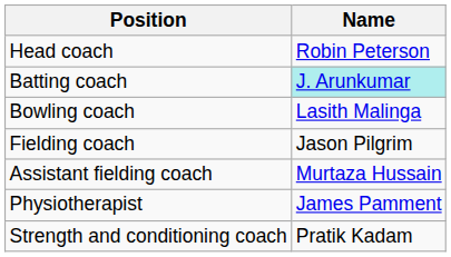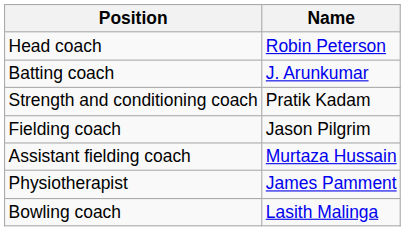Batting coach | Name: paleturquoise background -> no background
rows swapped: Bowling coach <-> Strength and conditioning coach
